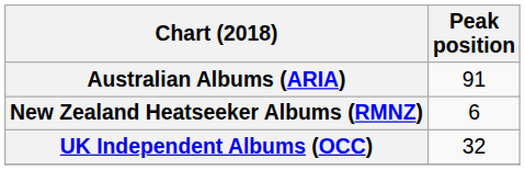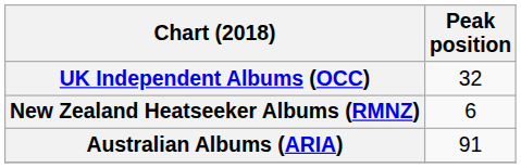rows swapped: Australian Albums (ARIA) <-> UK Independent Albums (OCC)
